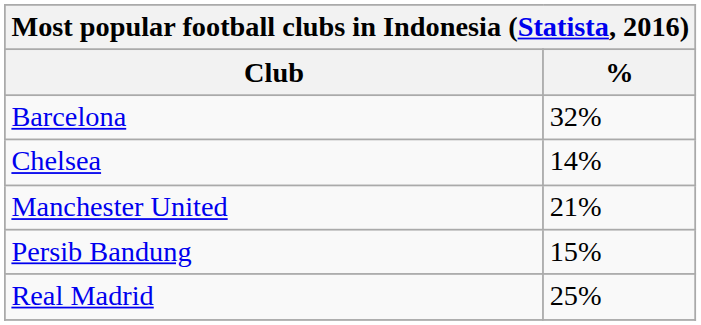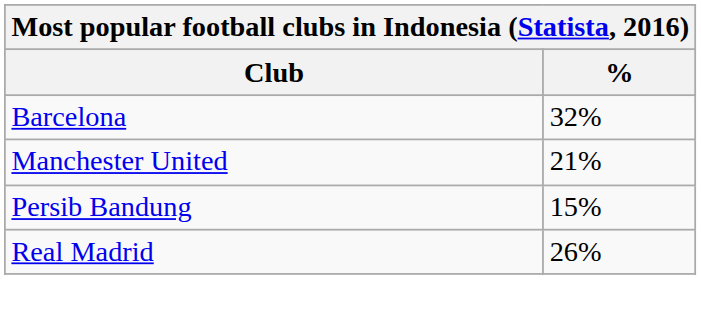- row: Chelsea | 14%
Real Madrid | %: 25% -> 26%
